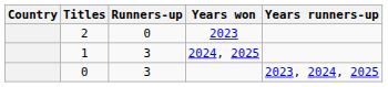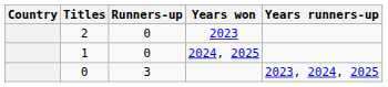1 | Runners-up: 3 -> 0
